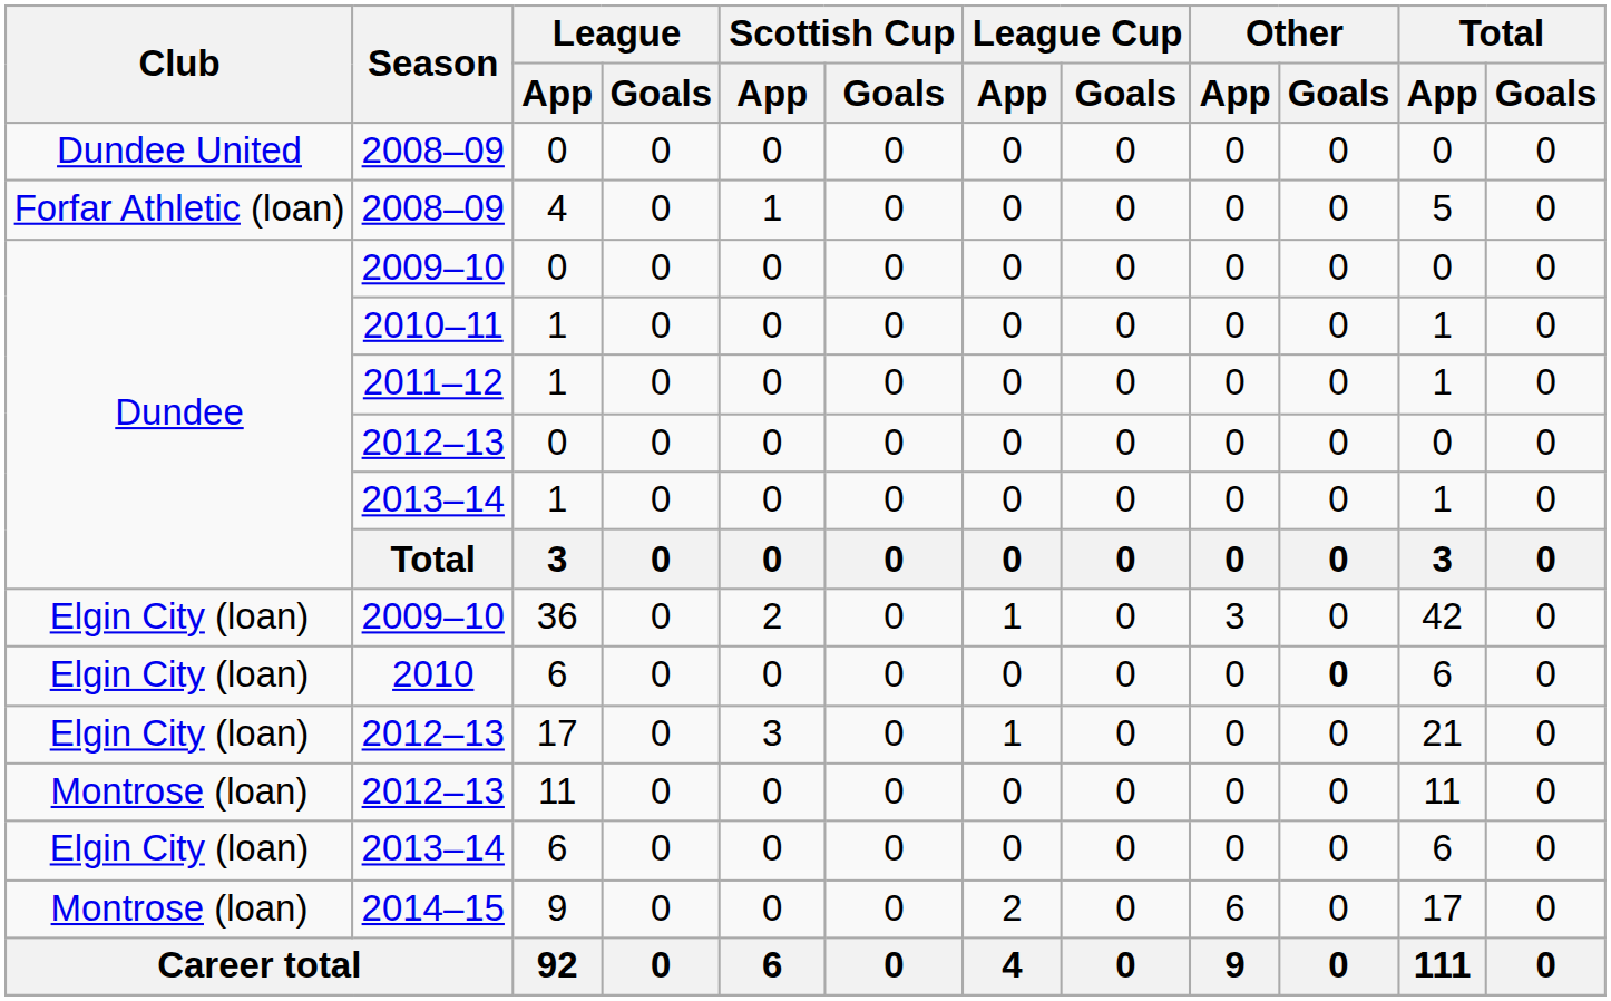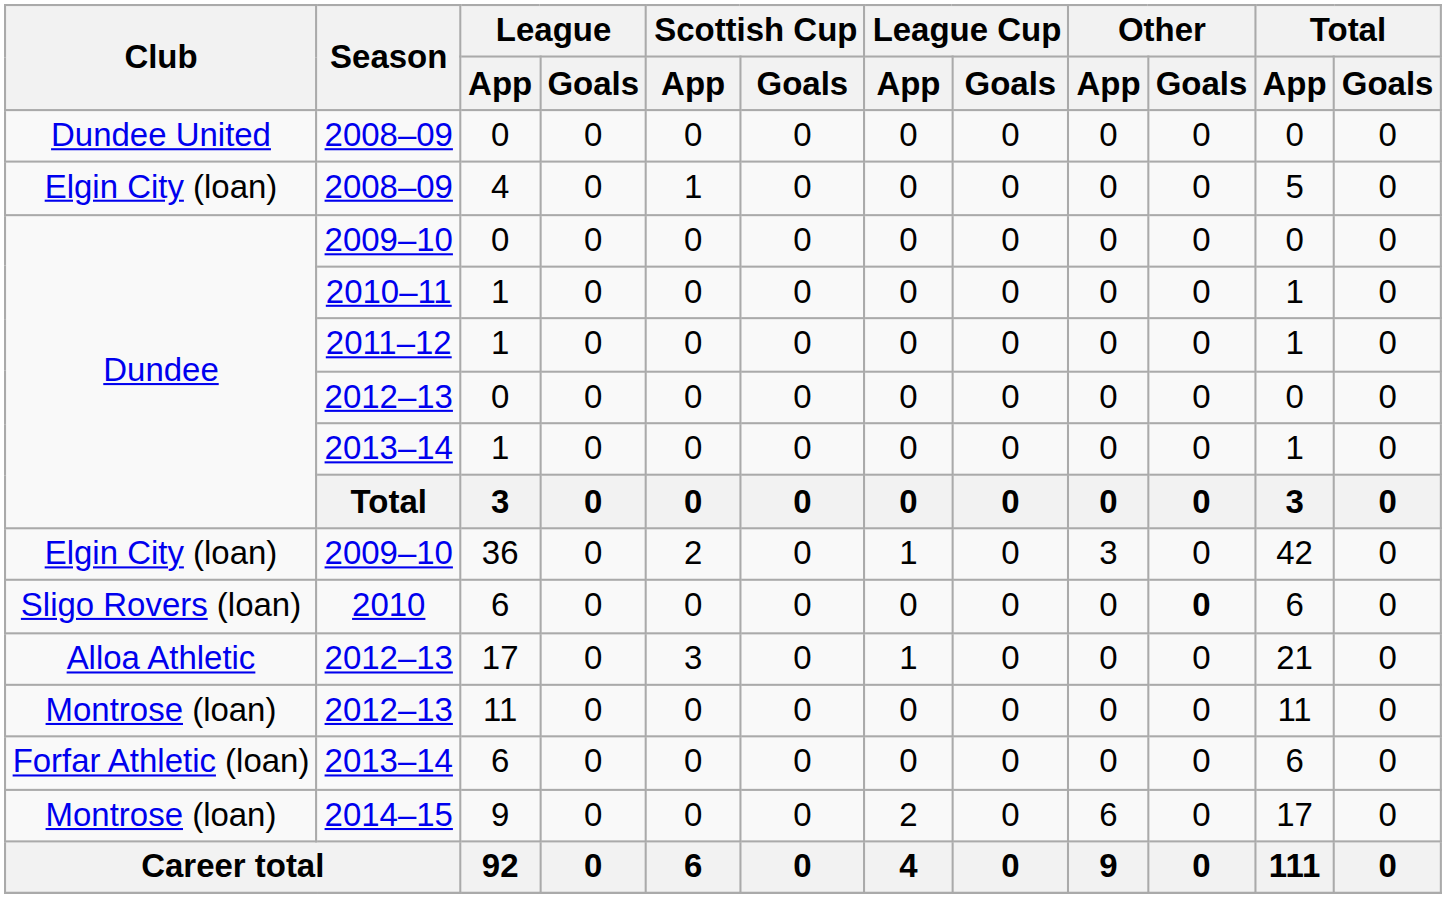2008–09 / 4 | Club: Forfar Athletic (loan) -> Elgin City (loan)
2010 | Club: Elgin City (loan) -> Sligo Rovers (loan)
2012–13 / 17 | Club: Elgin City (loan) -> Alloa Athletic
2013–14 / 6 | Club: Elgin City (loan) -> Forfar Athletic (loan)
